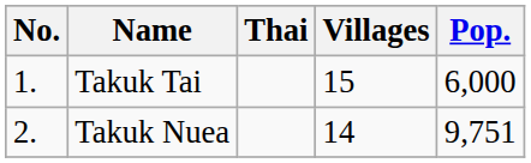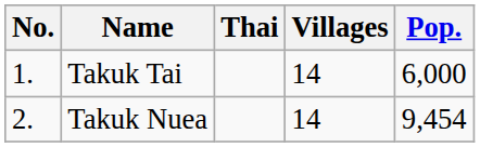Takuk Tai | Villages: 15 -> 14
Takuk Nuea | Pop.: 9,751 -> 9,454
